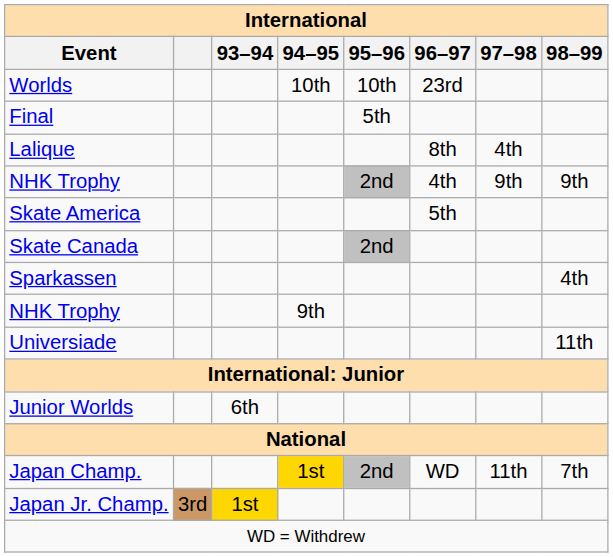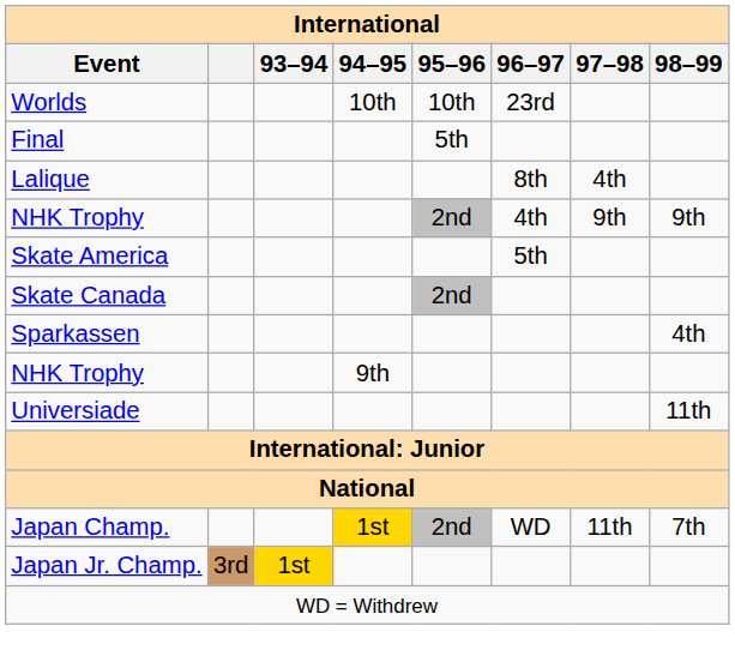- row: Junior Worlds | 6th
